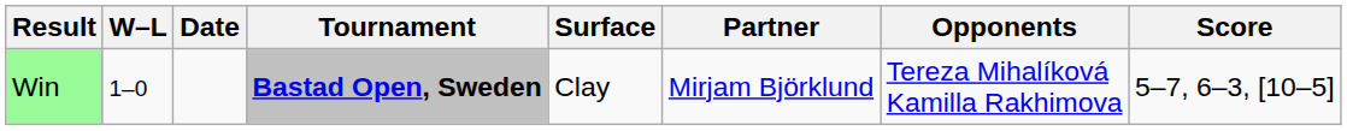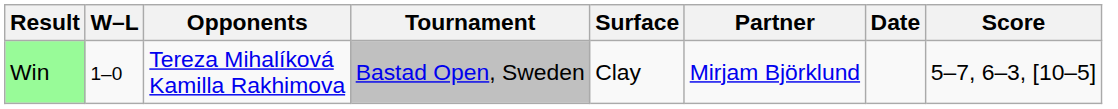columns swapped: Date <-> Opponents
Win | Tournament: bold -> normal
